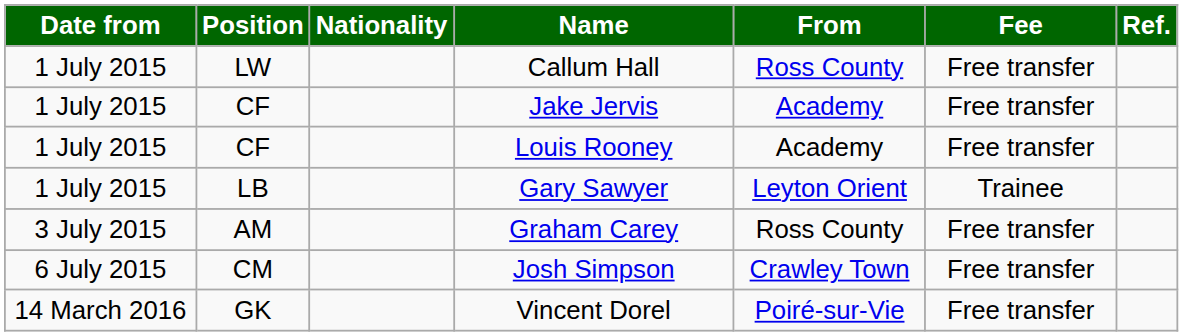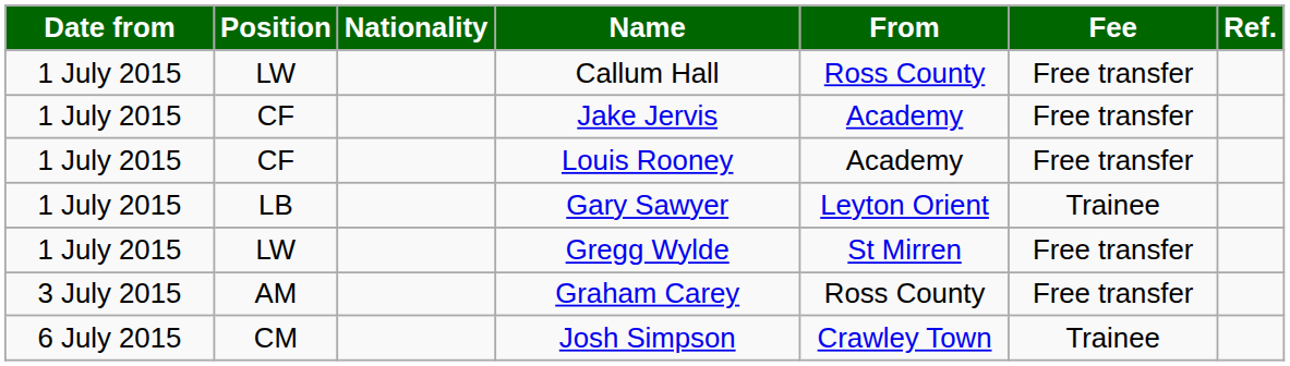+ row: 1 July 2015 | LW | Gregg Wylde | St Mirren | Free transfer
Josh Simpson | Fee: Free transfer -> Trainee
- row: 14 March 2016 | GK | Vincent Dorel | Poiré-sur-Vie | Free transfer
